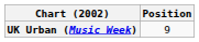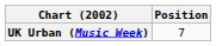UK Urban (Music Week) | Position: 9 -> 7
